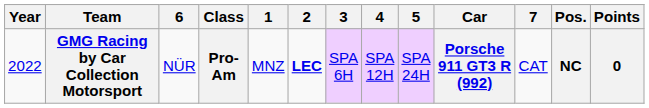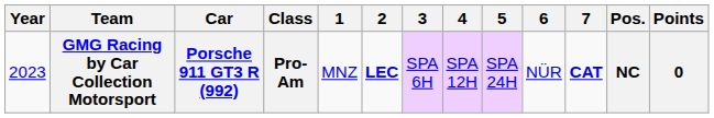columns swapped: Car <-> 6
GMG Racing by Car Collection Motorsport | Year: 2022 -> 2023
GMG Racing by Car Collection Motorsport | 7: normal -> bold
